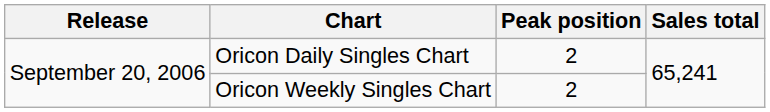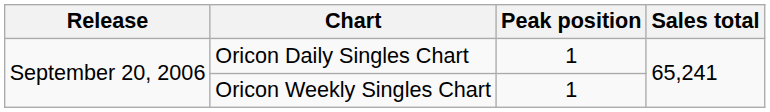Oricon Daily Singles Chart | Peak position: 2 -> 1
Oricon Weekly Singles Chart | Peak position: 2 -> 1
